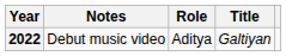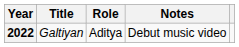columns swapped: Title <-> Notes
